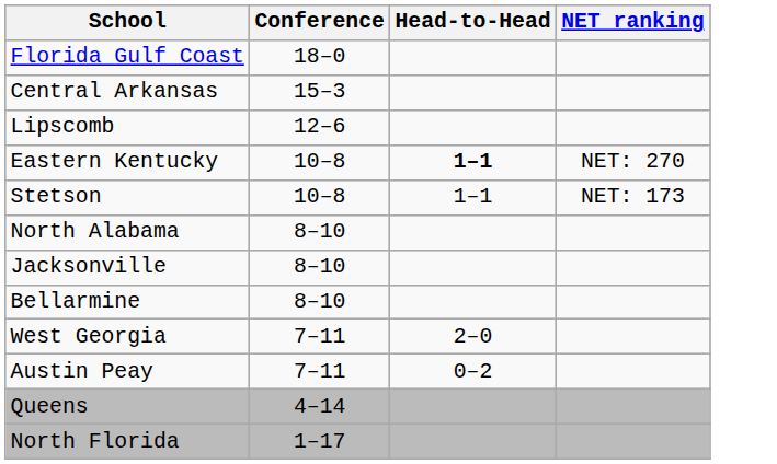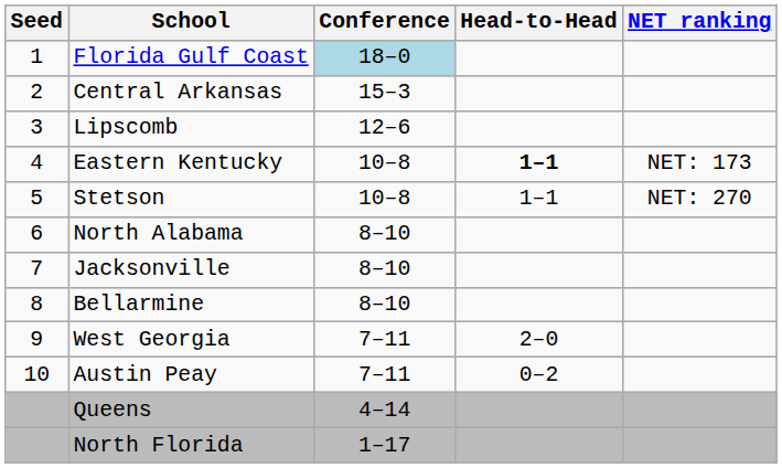+ column: Seed | 1 | 2 | 3 | 4 | 5 | 6 | 7 | 8 | 9 | 10
Florida Gulf Coast | Conference: no background -> lightblue background
Eastern Kentucky | NET ranking: NET: 270 -> NET: 173
Stetson | NET ranking: NET: 173 -> NET: 270
